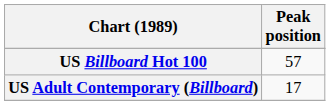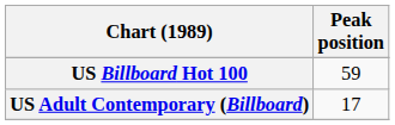US Billboard Hot 100 | Peak position: 57 -> 59
